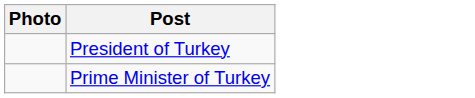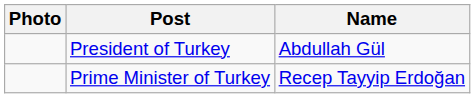+ column: Name | Abdullah Gül | Recep Tayyip Erdoğan
